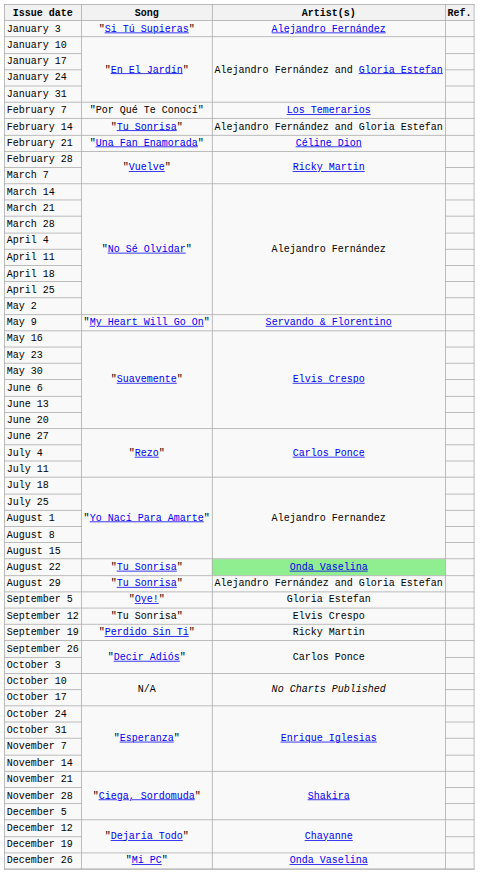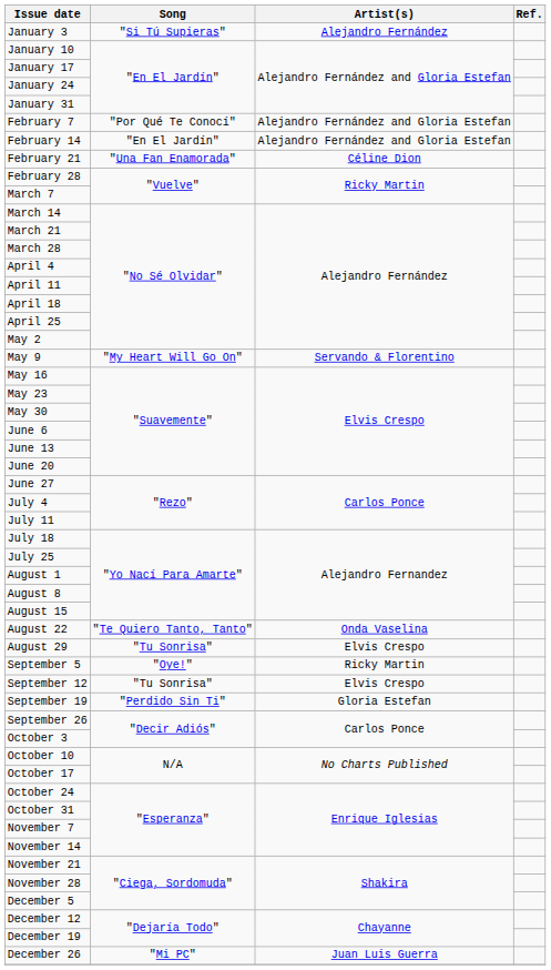February 7 | Artist(s): Los Temerarios -> Alejandro Fernández and Gloria Estefan
February 14 | Song: "Tu Sonrisa" -> "En El Jardín"
August 22 | Song: "Tu Sonrisa" -> "Te Quiero Tanto, Tanto"
August 22 | Artist(s): lightgreen background -> no background
August 29 | Artist(s): Alejandro Fernández and Gloria Estefan -> Elvis Crespo
September 5 | Artist(s): Gloria Estefan -> Ricky Martin
September 19 | Artist(s): Ricky Martin -> Gloria Estefan
December 26 | Artist(s): Onda Vaselina -> Juan Luis Guerra
